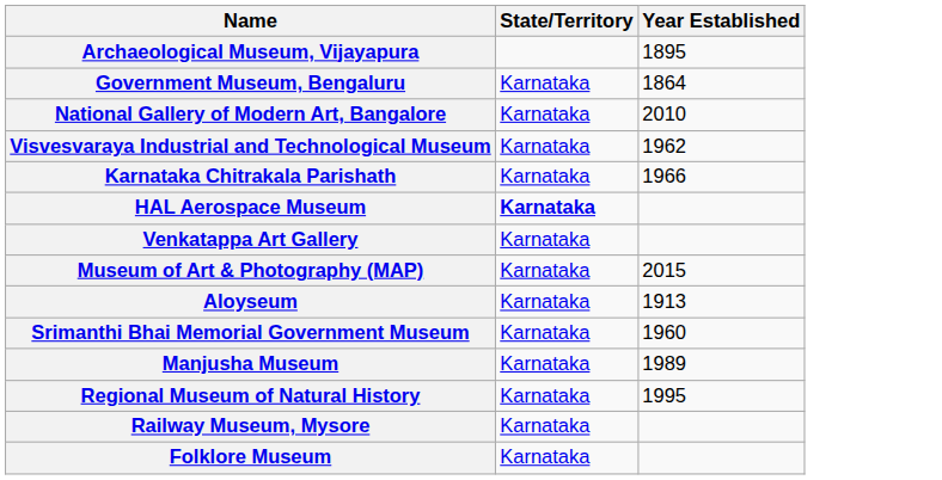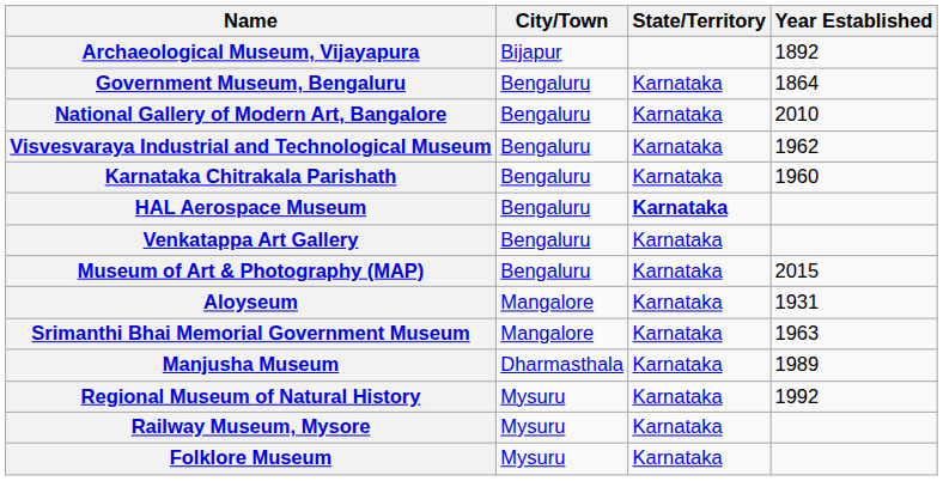+ column: City/Town | Bijapur | Bengaluru | Bengaluru | Bengaluru | Bengaluru | Bengaluru | Bengaluru | Bengaluru | Mangalore | Mangalore | Dharmasthala | Mysuru | Mysuru | Mysuru
Archaeological Museum, Vijayapura | Year Established: 1895 -> 1892
Karnataka Chitrakala Parishath | Year Established: 1966 -> 1960
Aloyseum | Year Established: 1913 -> 1931
Srimanthi Bhai Memorial Government Museum | Year Established: 1960 -> 1963
Regional Museum of Natural History | Year Established: 1995 -> 1992
